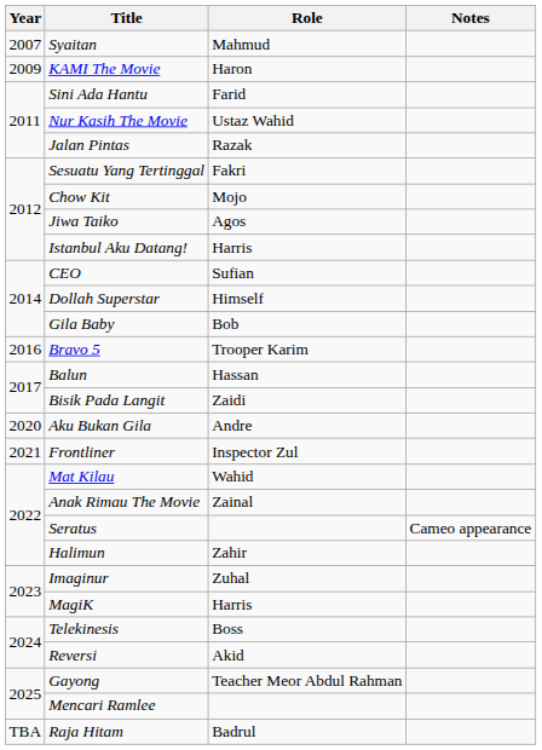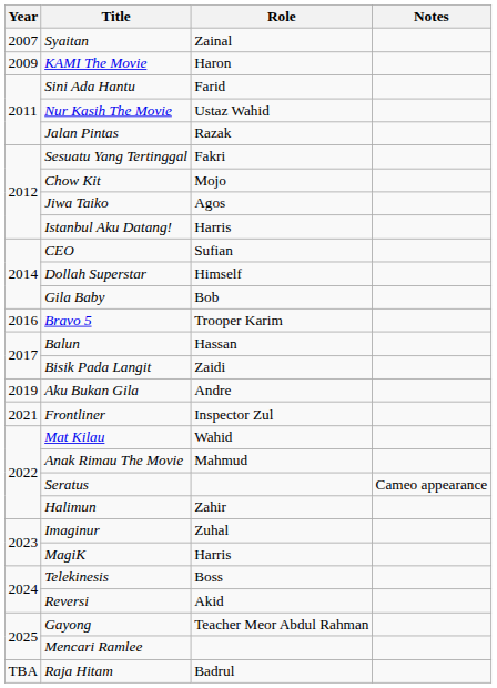Syaitan | Role: Mahmud -> Zainal
Aku Bukan Gila | Year: 2020 -> 2019
Anak Rimau The Movie | Role: Zainal -> Mahmud
